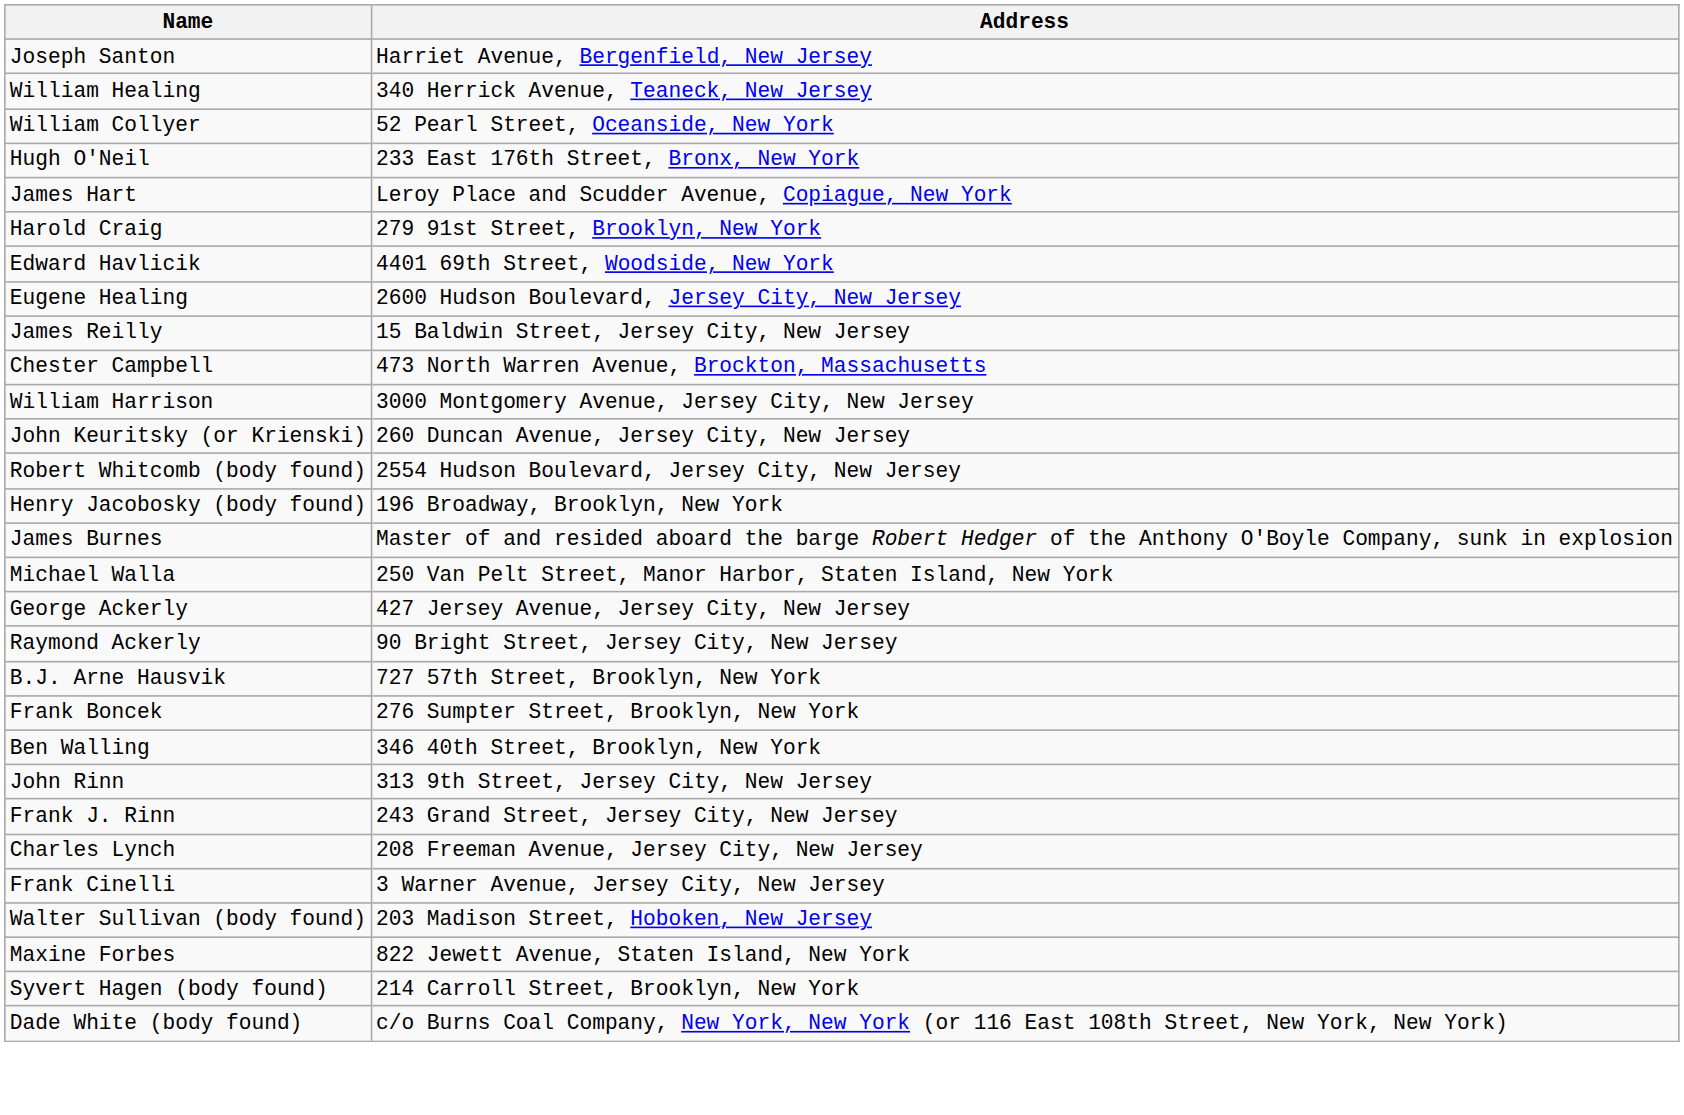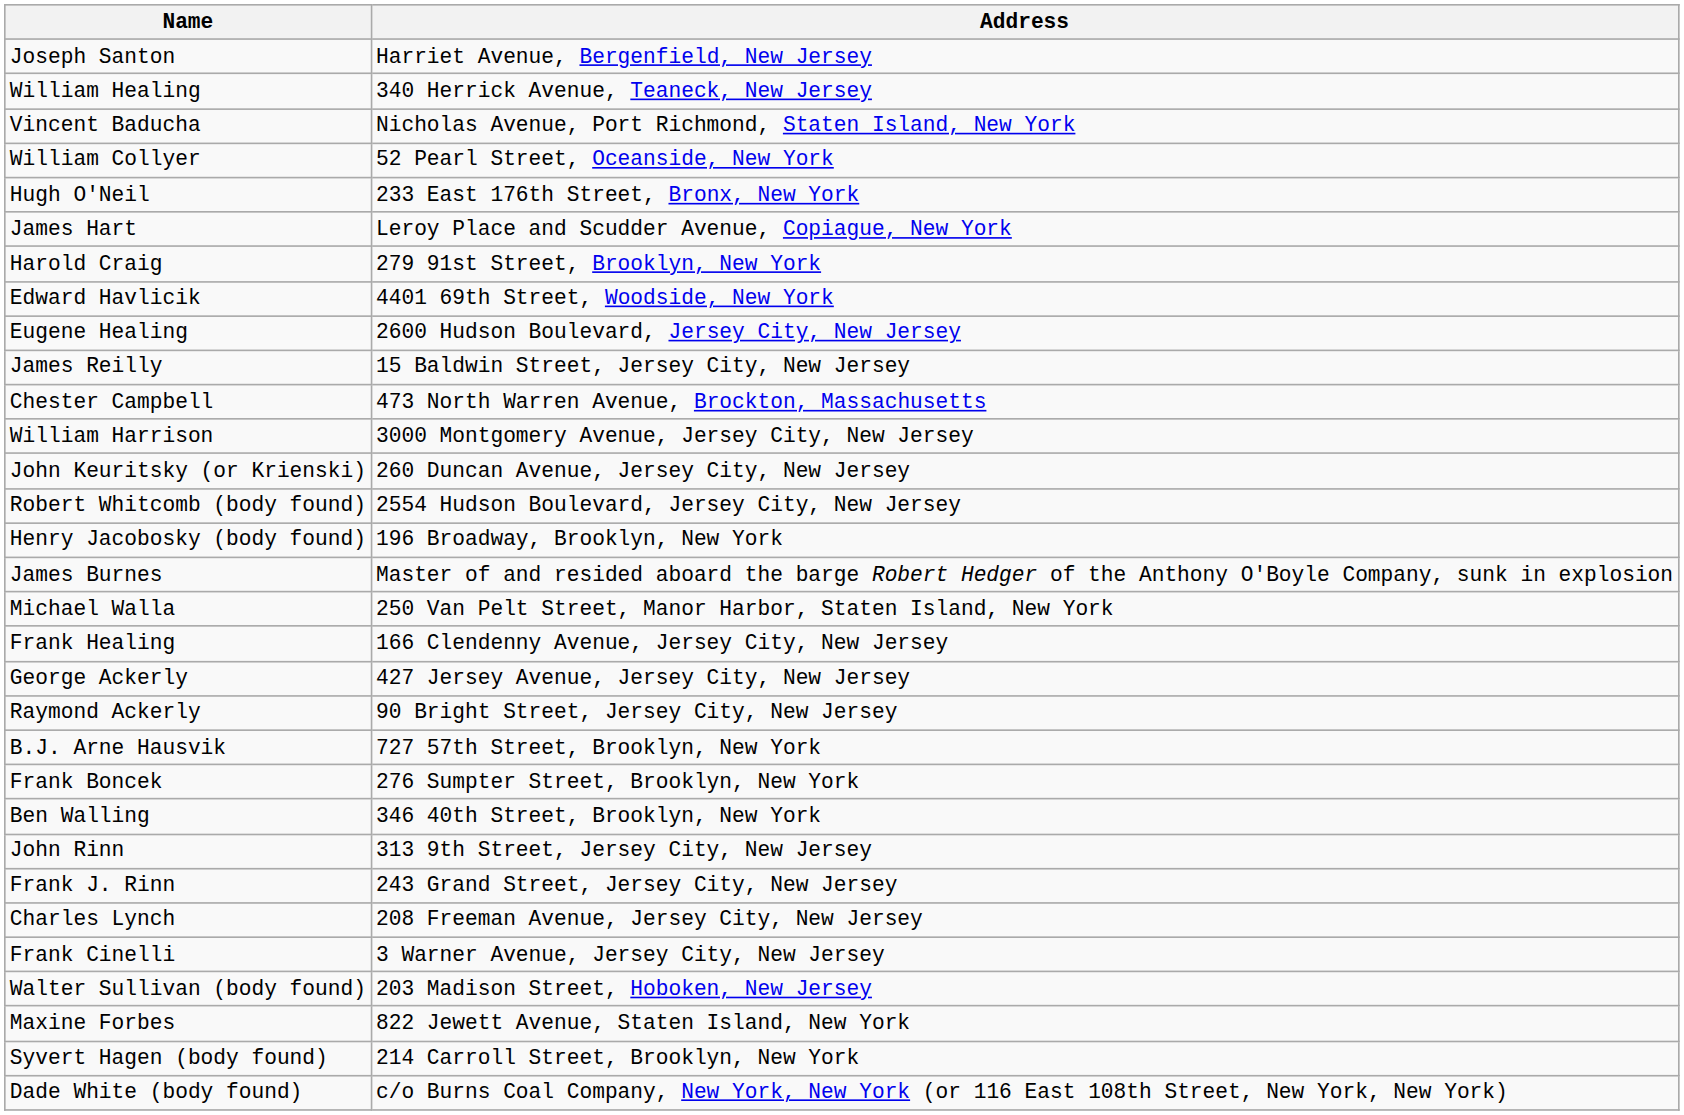+ row: Vincent Baducha | Nicholas Avenue, Port Richmond, Staten Island, New York
+ row: Frank Healing | 166 Clendenny Avenue, Jersey City, New Jersey
